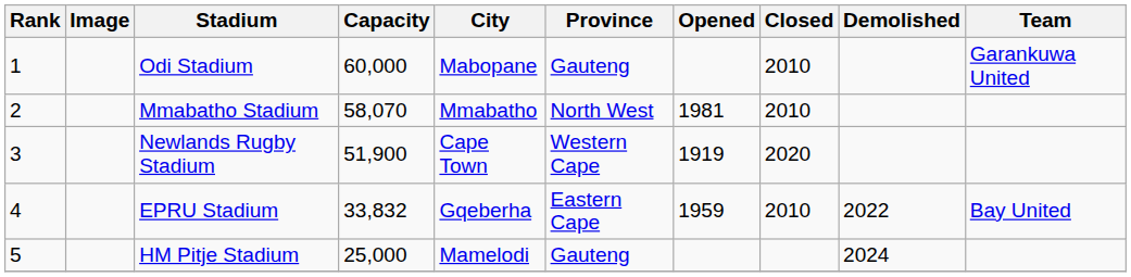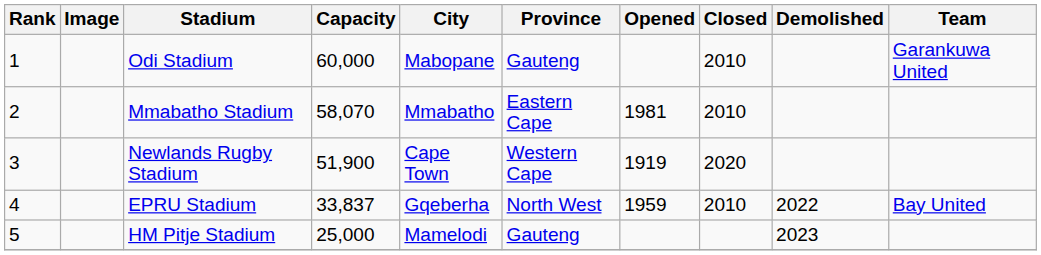Mmabatho Stadium | Province: North West -> Eastern Cape
EPRU Stadium | Capacity: 33,832 -> 33,837
EPRU Stadium | Province: Eastern Cape -> North West
HM Pitje Stadium | Demolished: 2024 -> 2023
